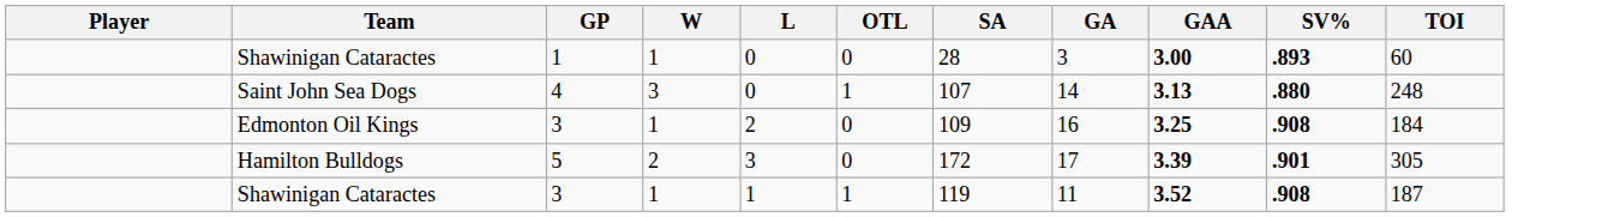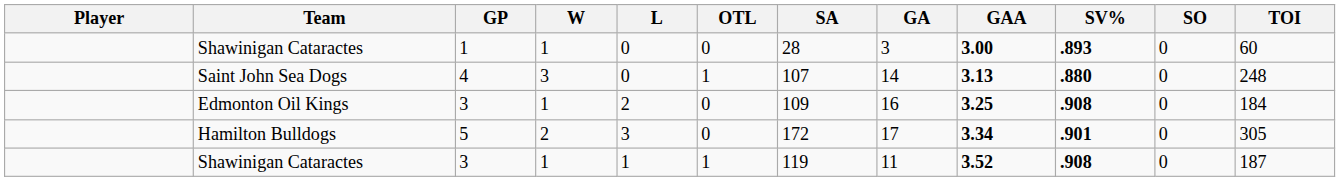+ column: SO | 0 | 0 | 0 | 0 | 0
Hamilton Bulldogs | GAA: 3.39 -> 3.34
